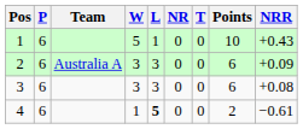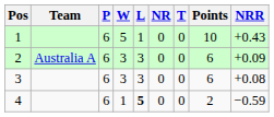columns swapped: Team <-> P
4 | NRR: −0.61 -> −0.59
